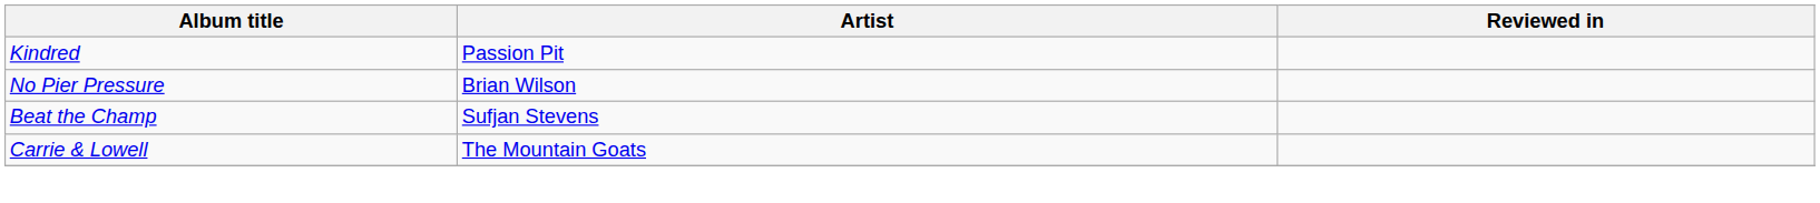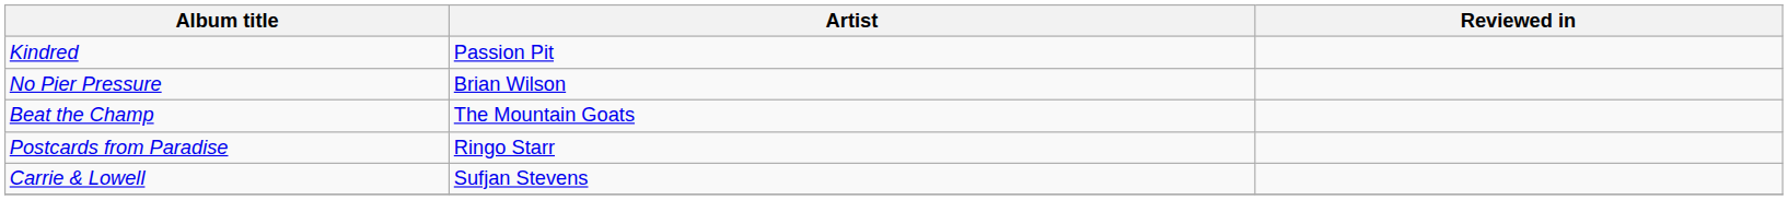Beat the Champ | Artist: Sufjan Stevens -> The Mountain Goats
+ row: Postcards from Paradise | Ringo Starr
Carrie & Lowell | Artist: The Mountain Goats -> Sufjan Stevens
